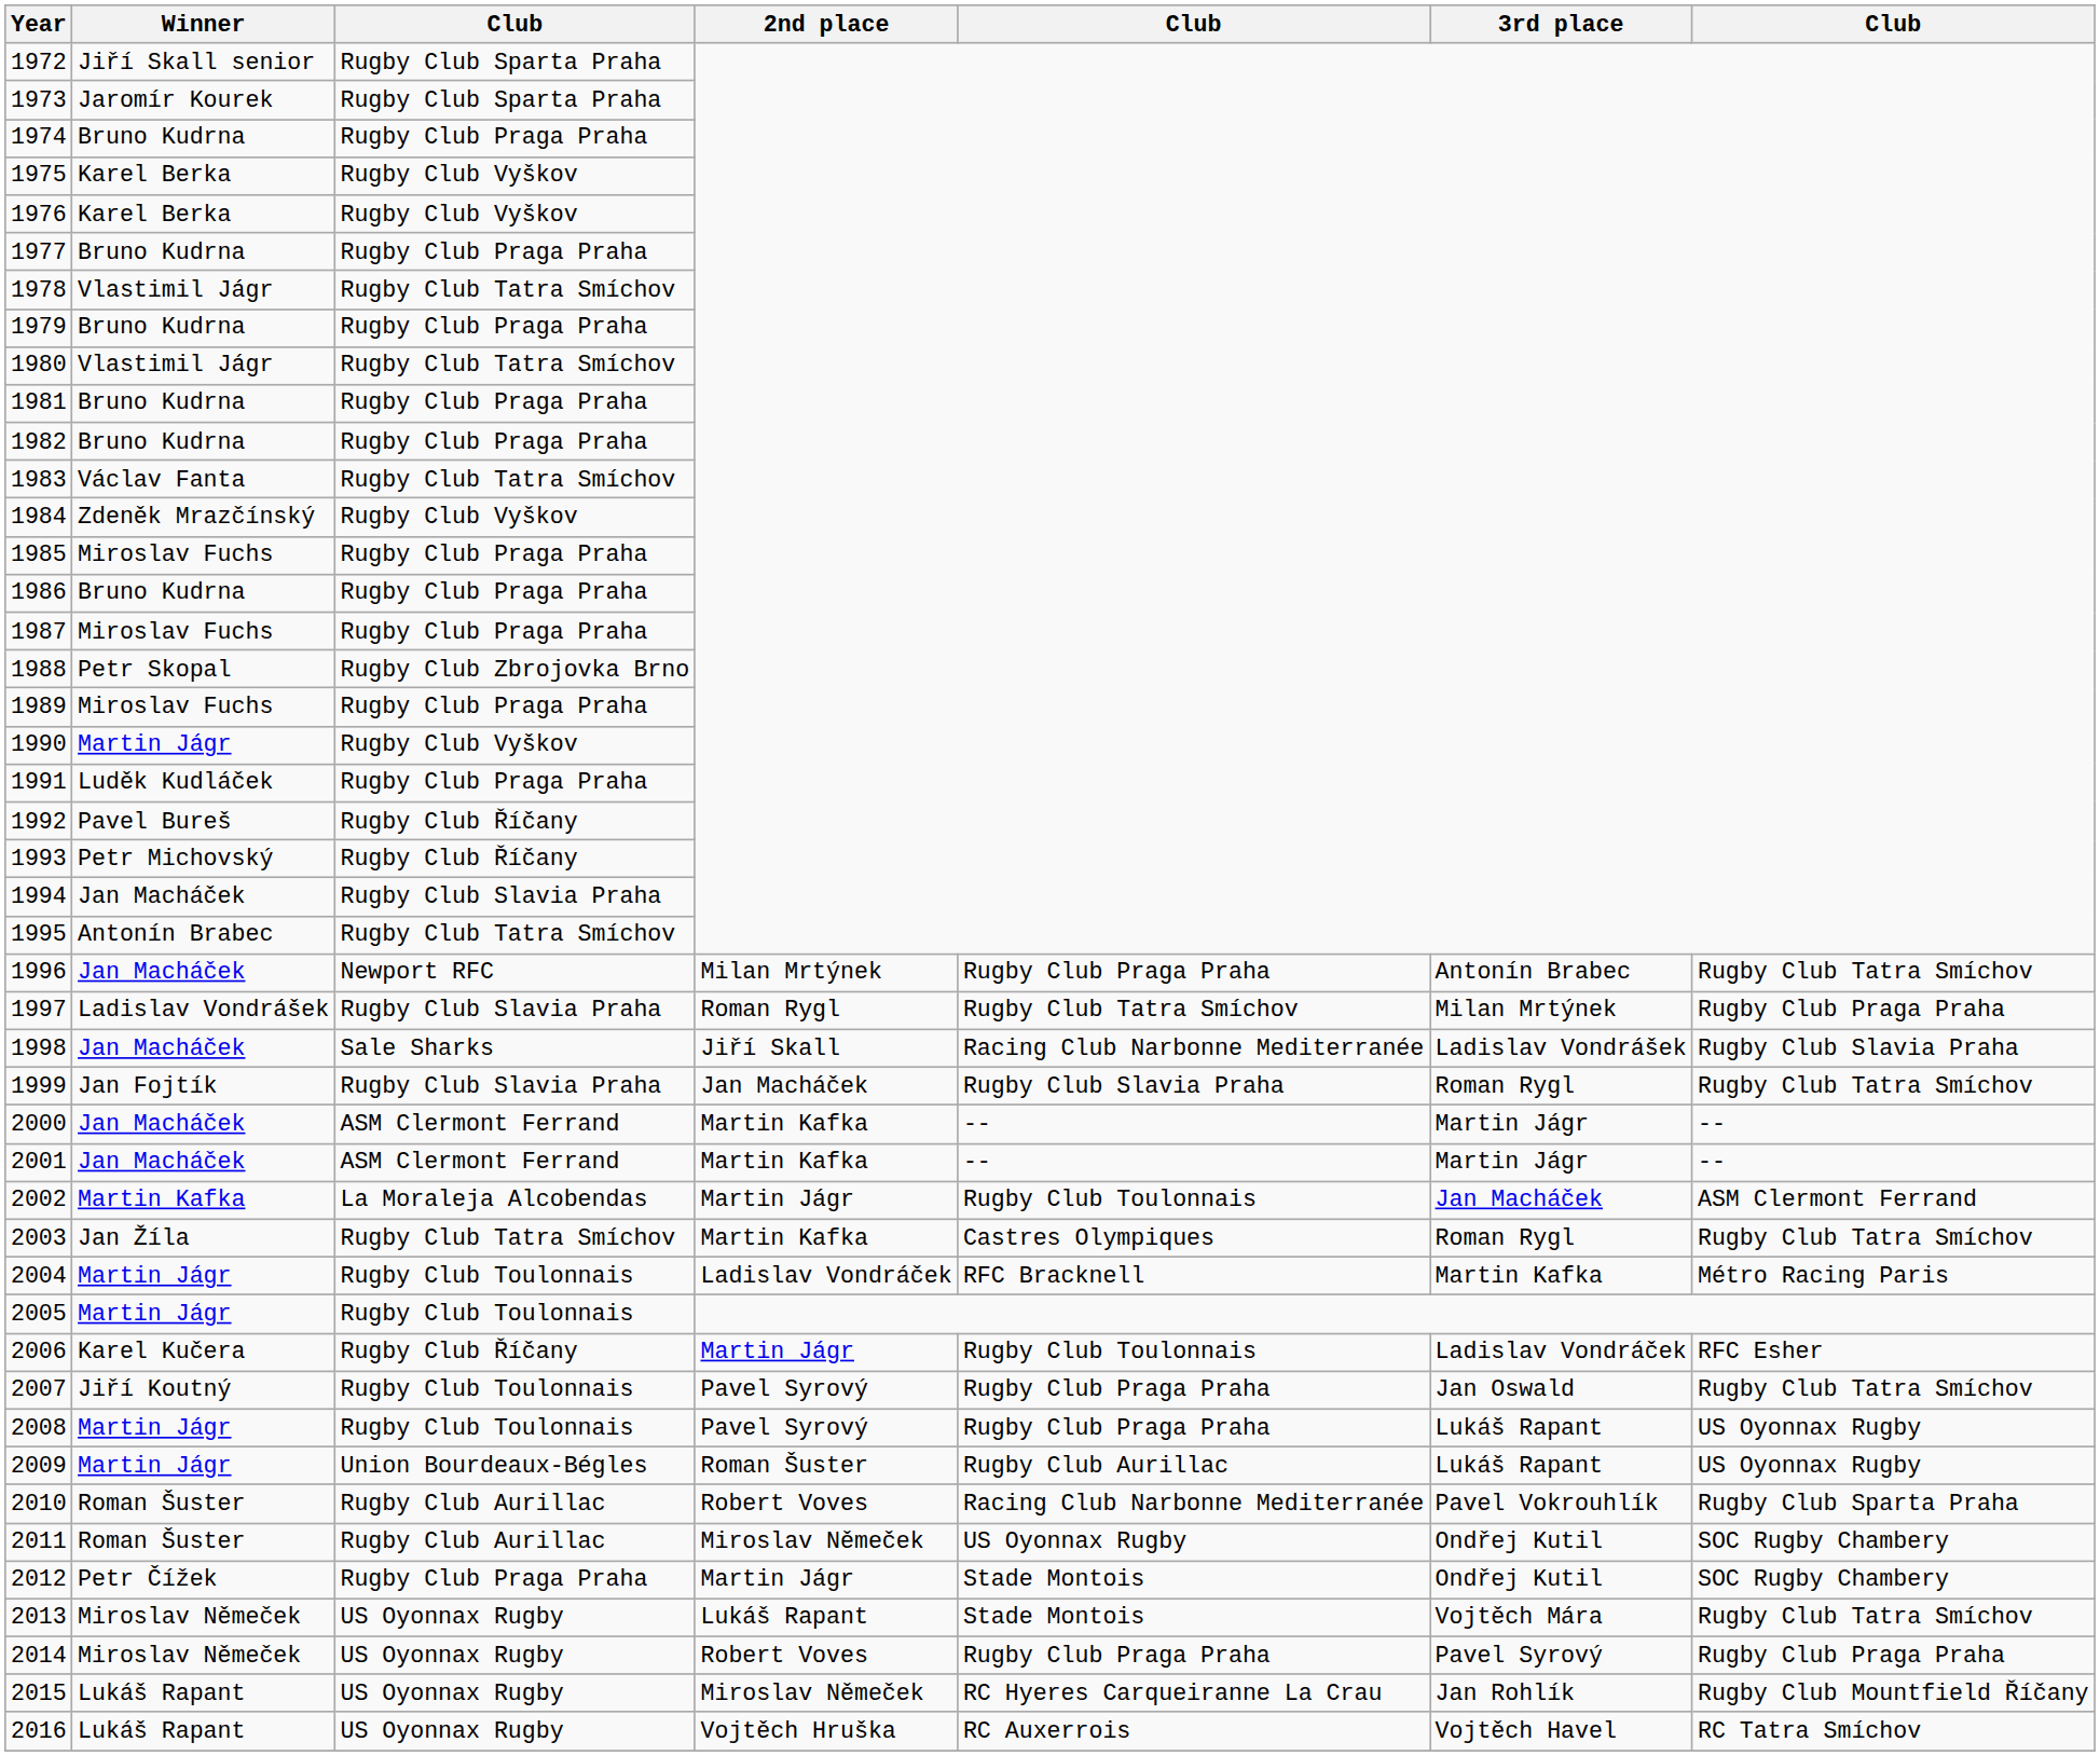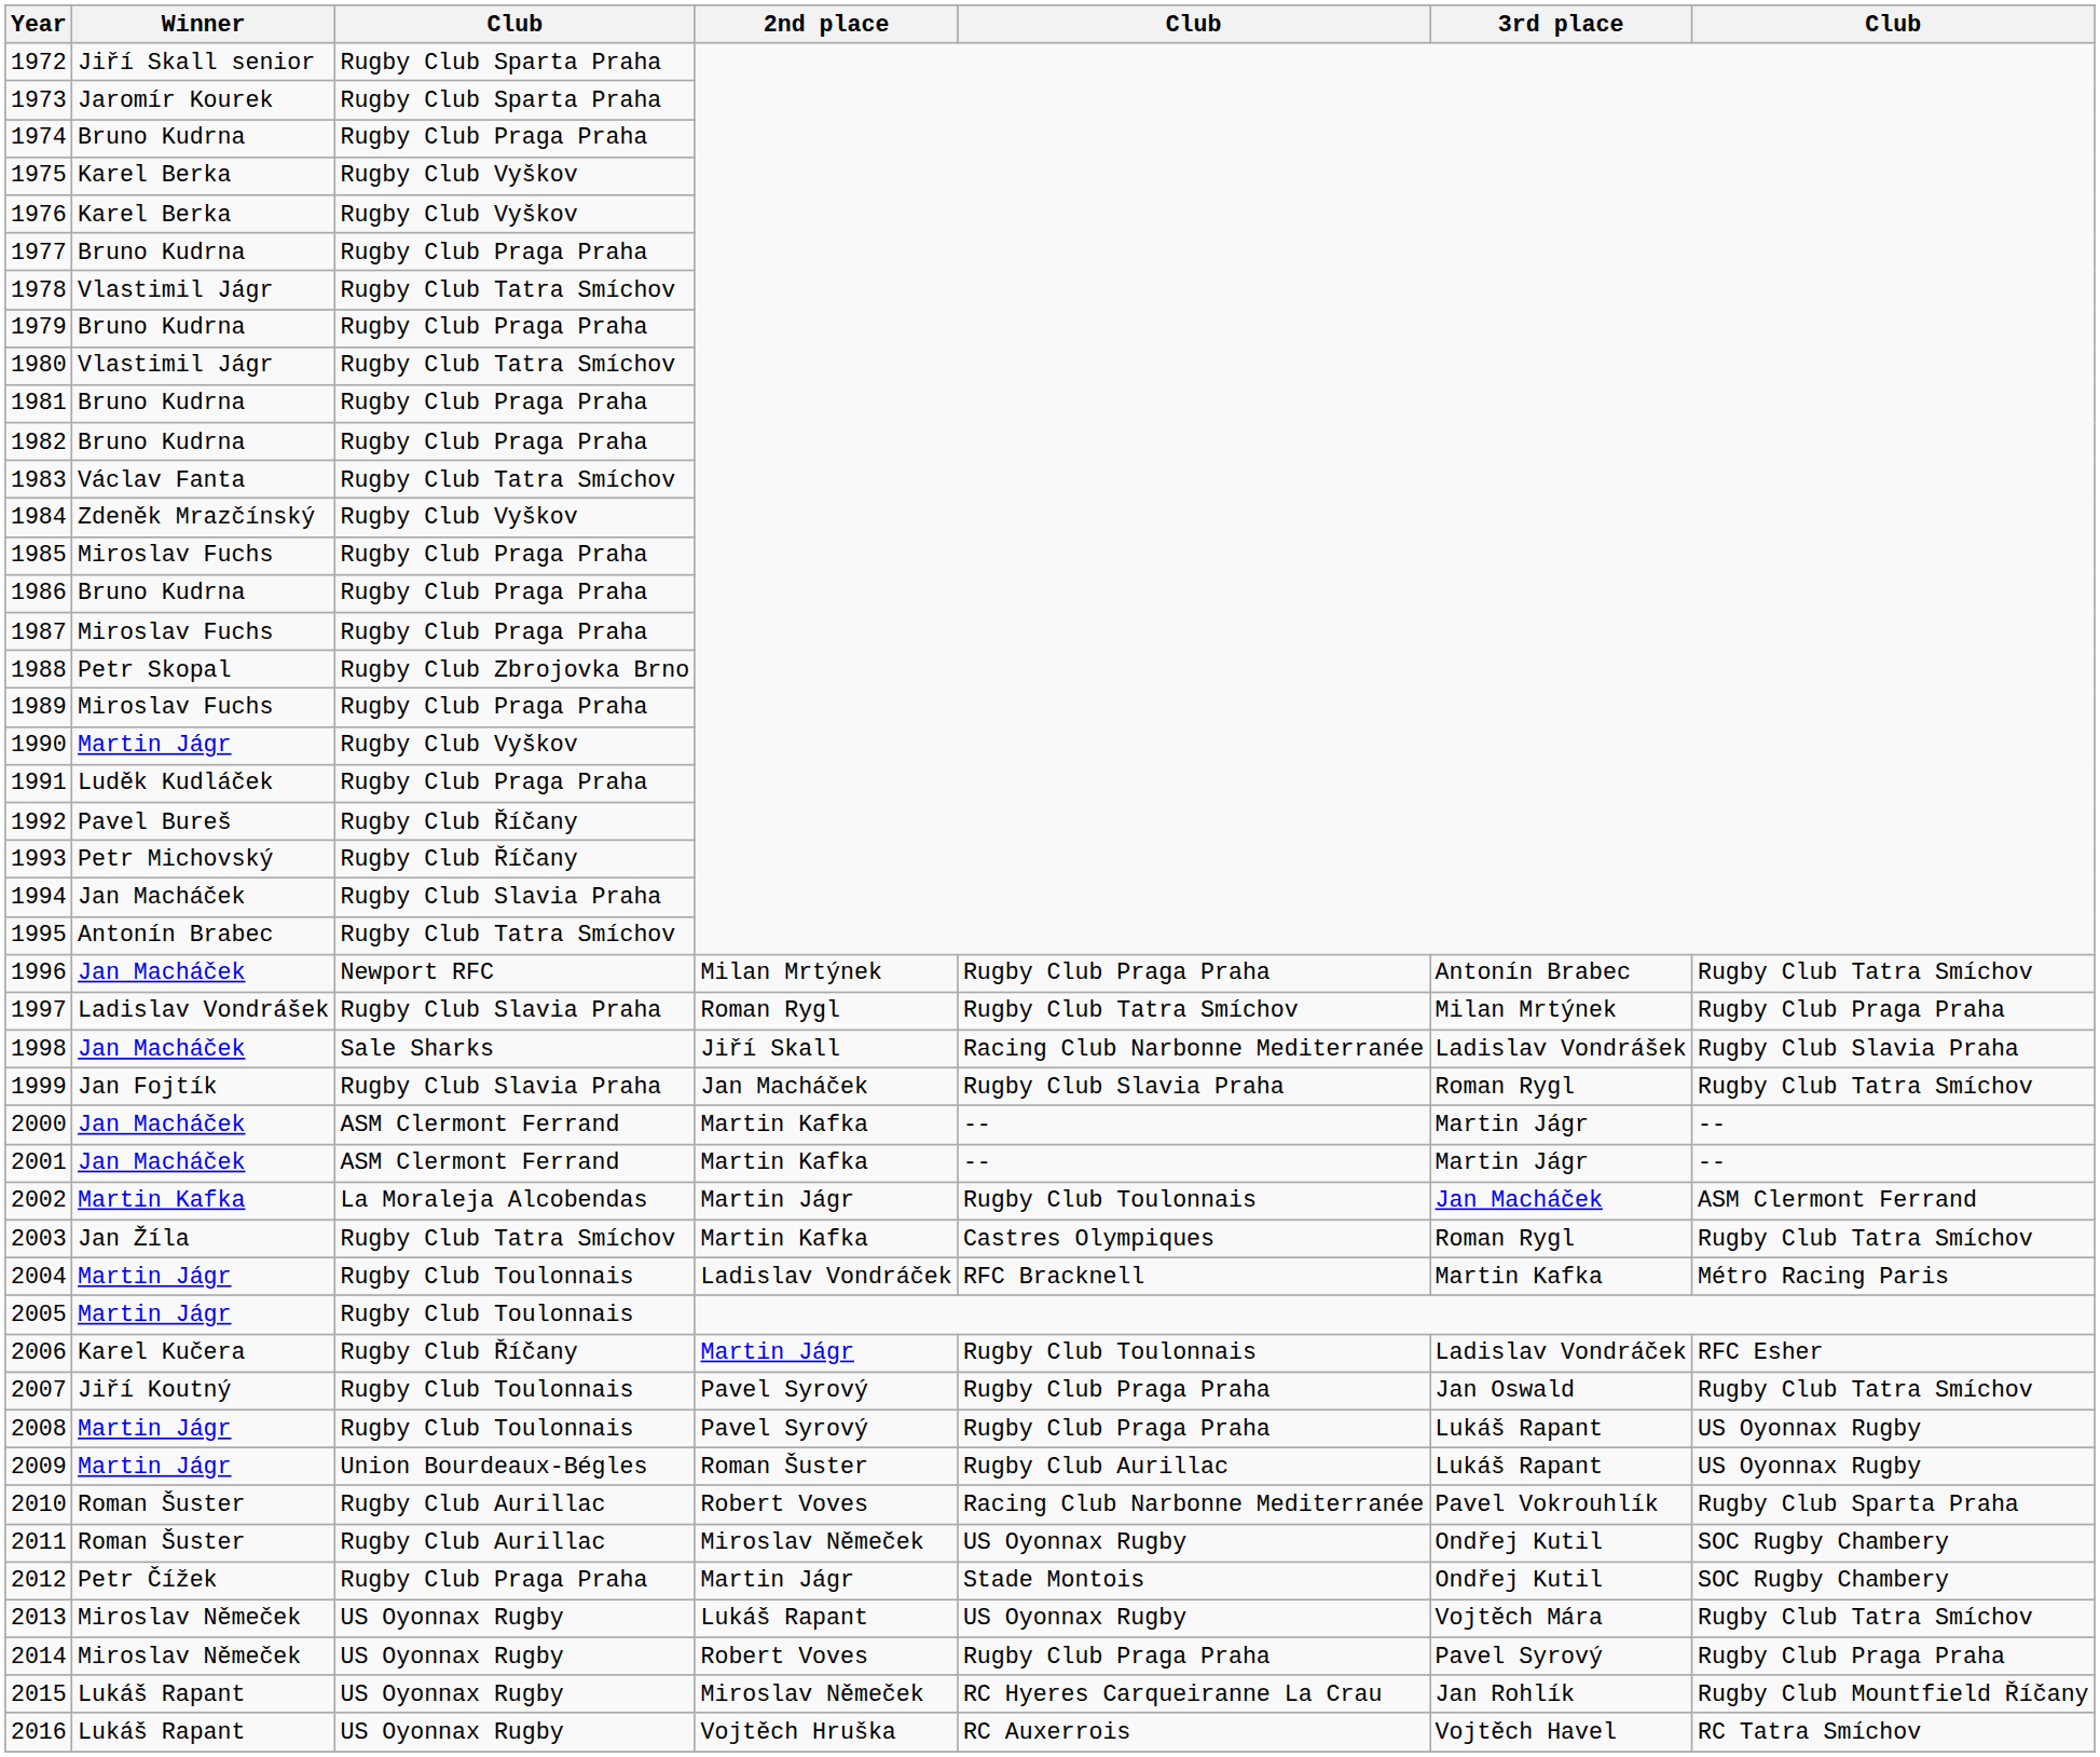2013 | column 5: Stade Montois -> US Oyonnax Rugby
